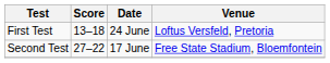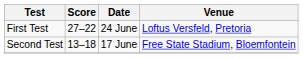First Test | Score: 13–18 -> 27–22
Second Test | Score: 27–22 -> 13–18
